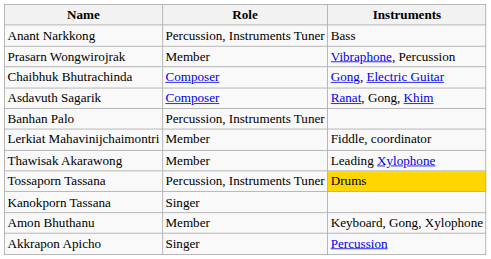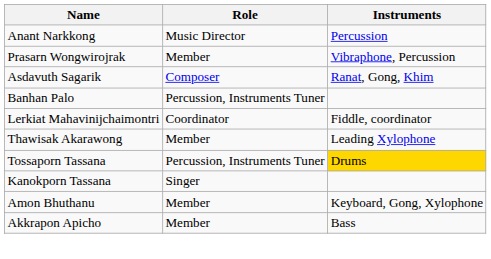Anant Narkkong | Role: Percussion, Instruments Tuner -> Music Director
Anant Narkkong | Instruments: Bass -> Percussion
- row: Chaibhuk Bhutrachinda | Composer | Gong, Electric Guitar
Lerkiat Mahavinijchaimontri | Role: Member -> Coordinator
Akkrapon Apicho | Role: Singer -> Member
Akkrapon Apicho | Instruments: Percussion -> Bass
